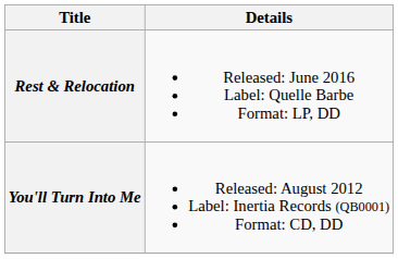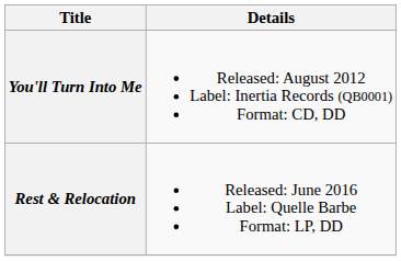rows swapped: You'll Turn Into Me <-> Rest & Relocation
